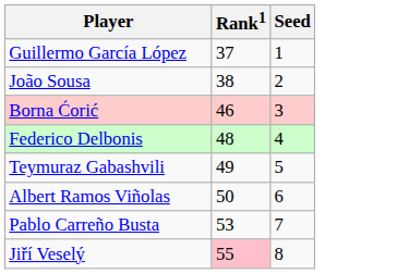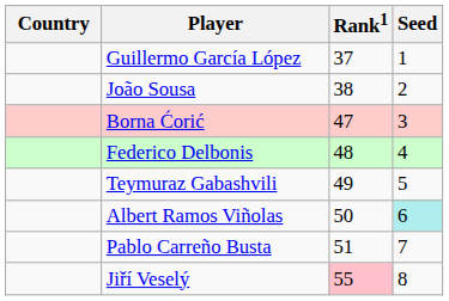+ column: Country
Borna Ćorić | Rank1: 46 -> 47
Albert Ramos Viñolas | Seed: no background -> paleturquoise background
Pablo Carreño Busta | Rank1: 53 -> 51
